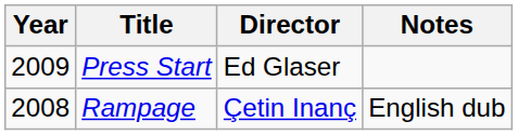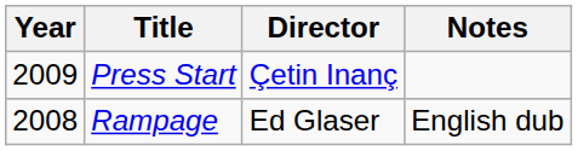Press Start | Director: Ed Glaser -> Çetin Inanç
Rampage | Director: Çetin Inanç -> Ed Glaser
